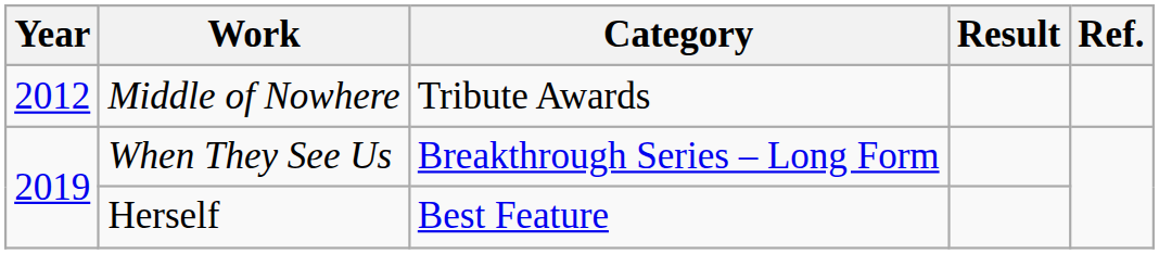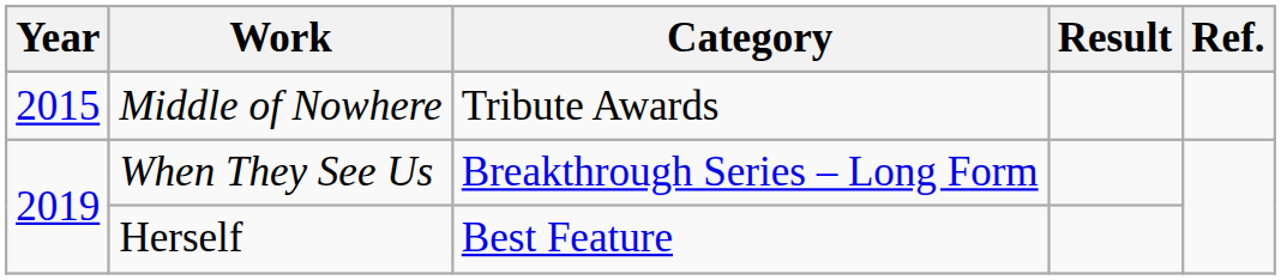Middle of Nowhere | Year: 2012 -> 2015
